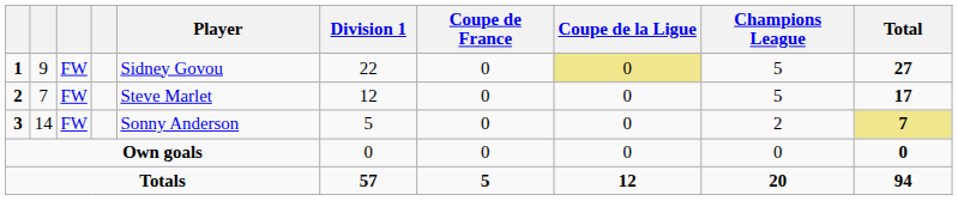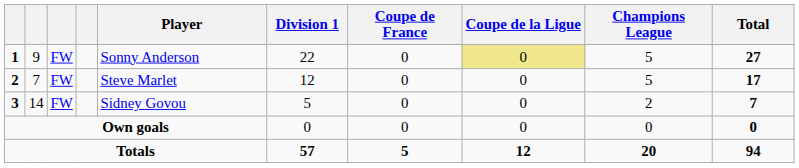1 | Player: Sidney Govou -> Sonny Anderson
3 | Player: Sonny Anderson -> Sidney Govou
3 | Total: khaki background -> no background
